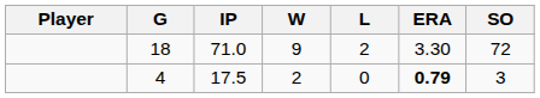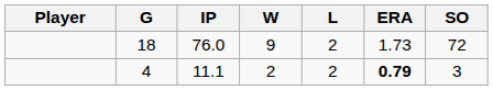18 | IP: 71.0 -> 76.0
18 | ERA: 3.30 -> 1.73
4 | IP: 17.5 -> 11.1
4 | L: 0 -> 2
